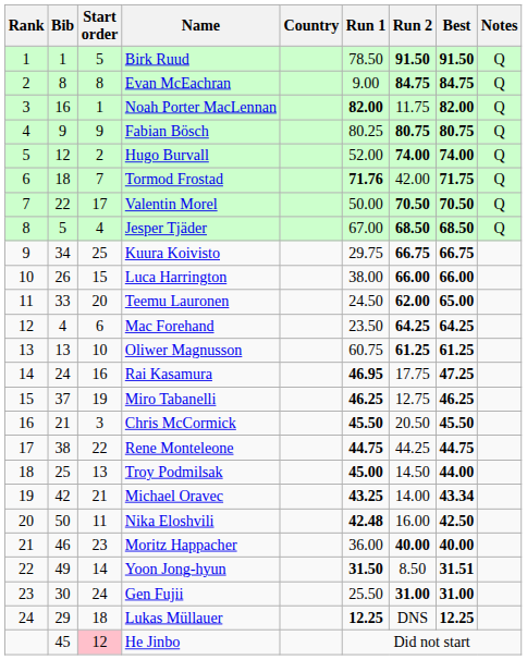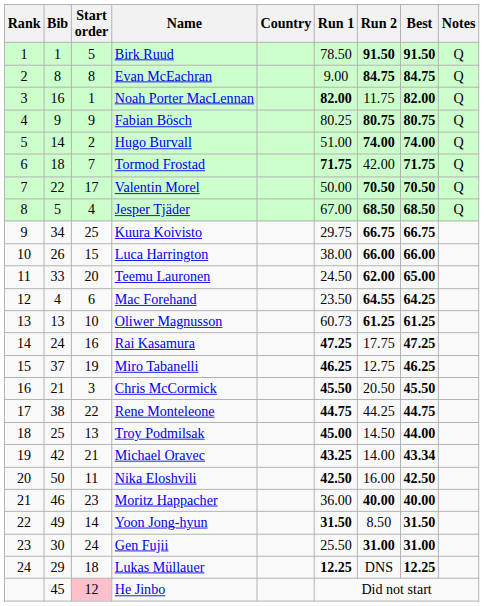Hugo Burvall | Bib: 12 -> 14
Hugo Burvall | Run 1: 52.00 -> 51.00
Tormod Frostad | Run 1: 71.76 -> 71.75
Mac Forehand | Run 2: 64.25 -> 64.55
Oliwer Magnusson | Run 1: 60.75 -> 60.73
Rai Kasamura | Run 1: 46.95 -> 47.25
Nika Eloshvili | Run 1: 42.48 -> 42.50
Yoon Jong-hyun | Best: 31.51 -> 31.50
